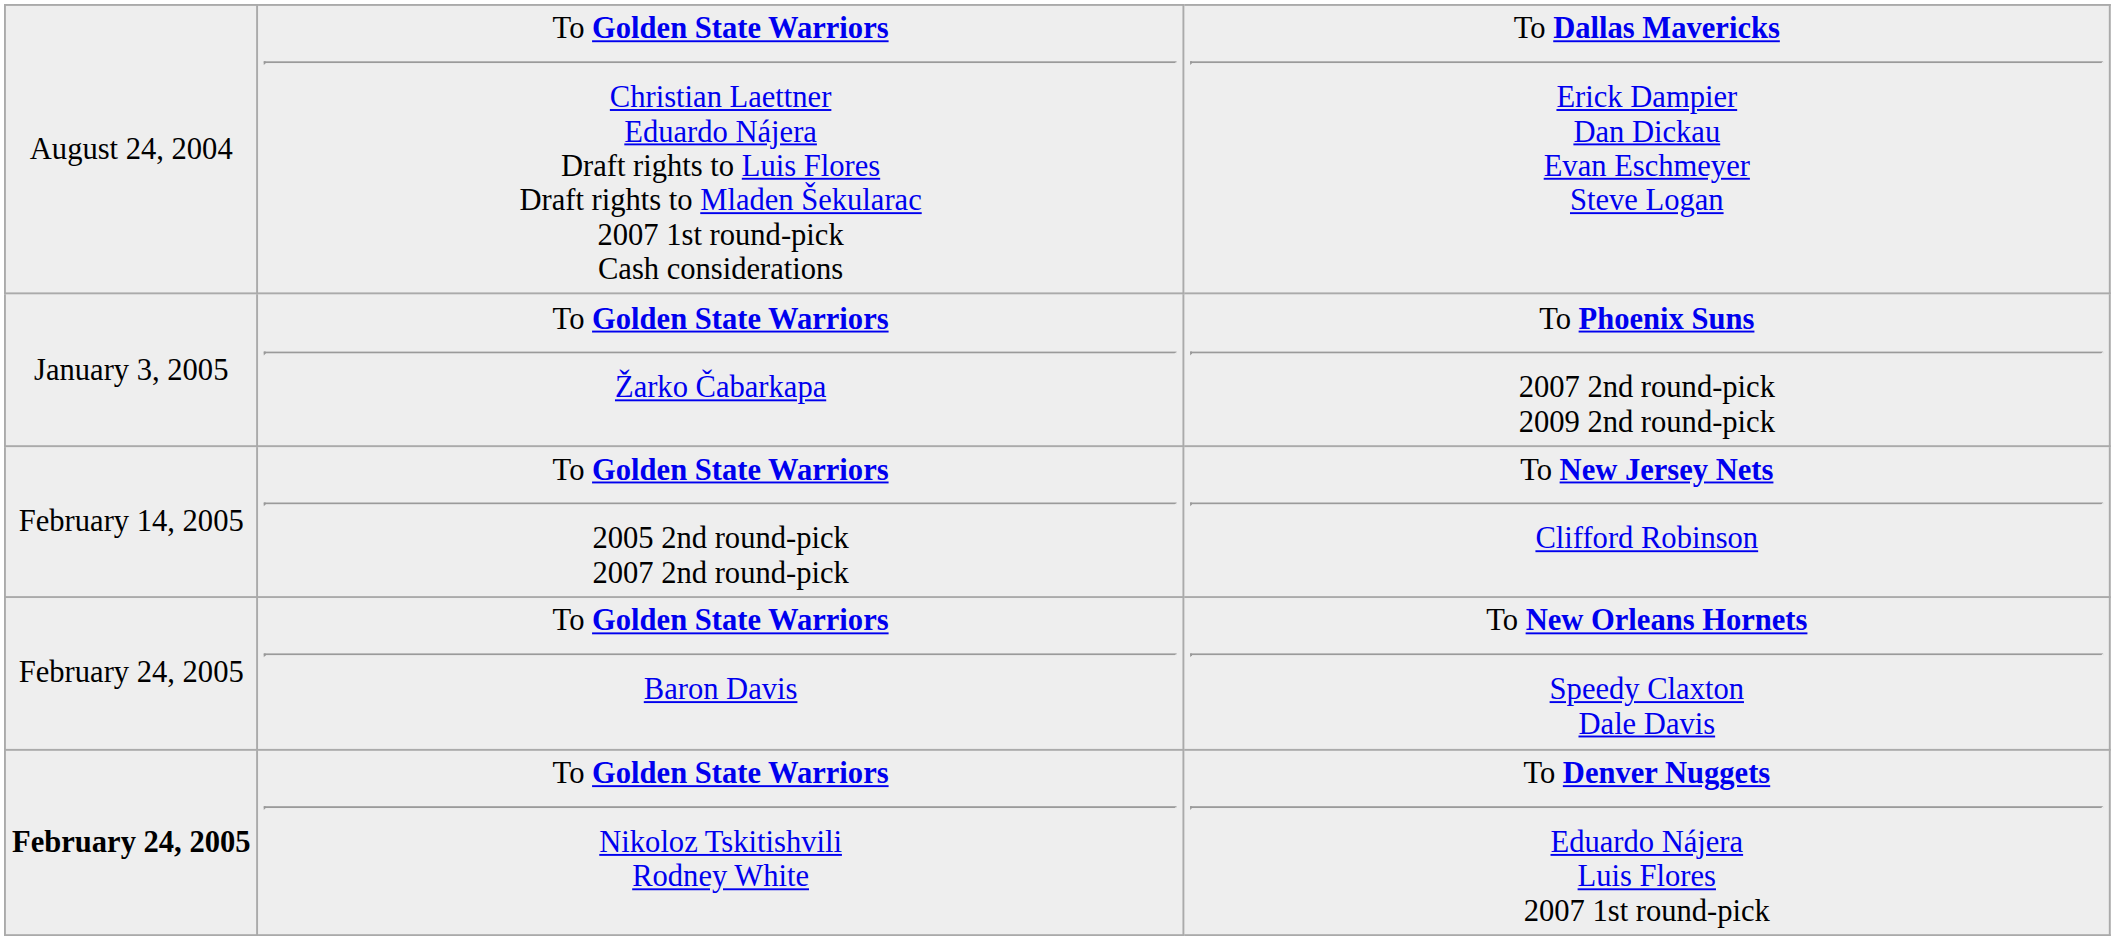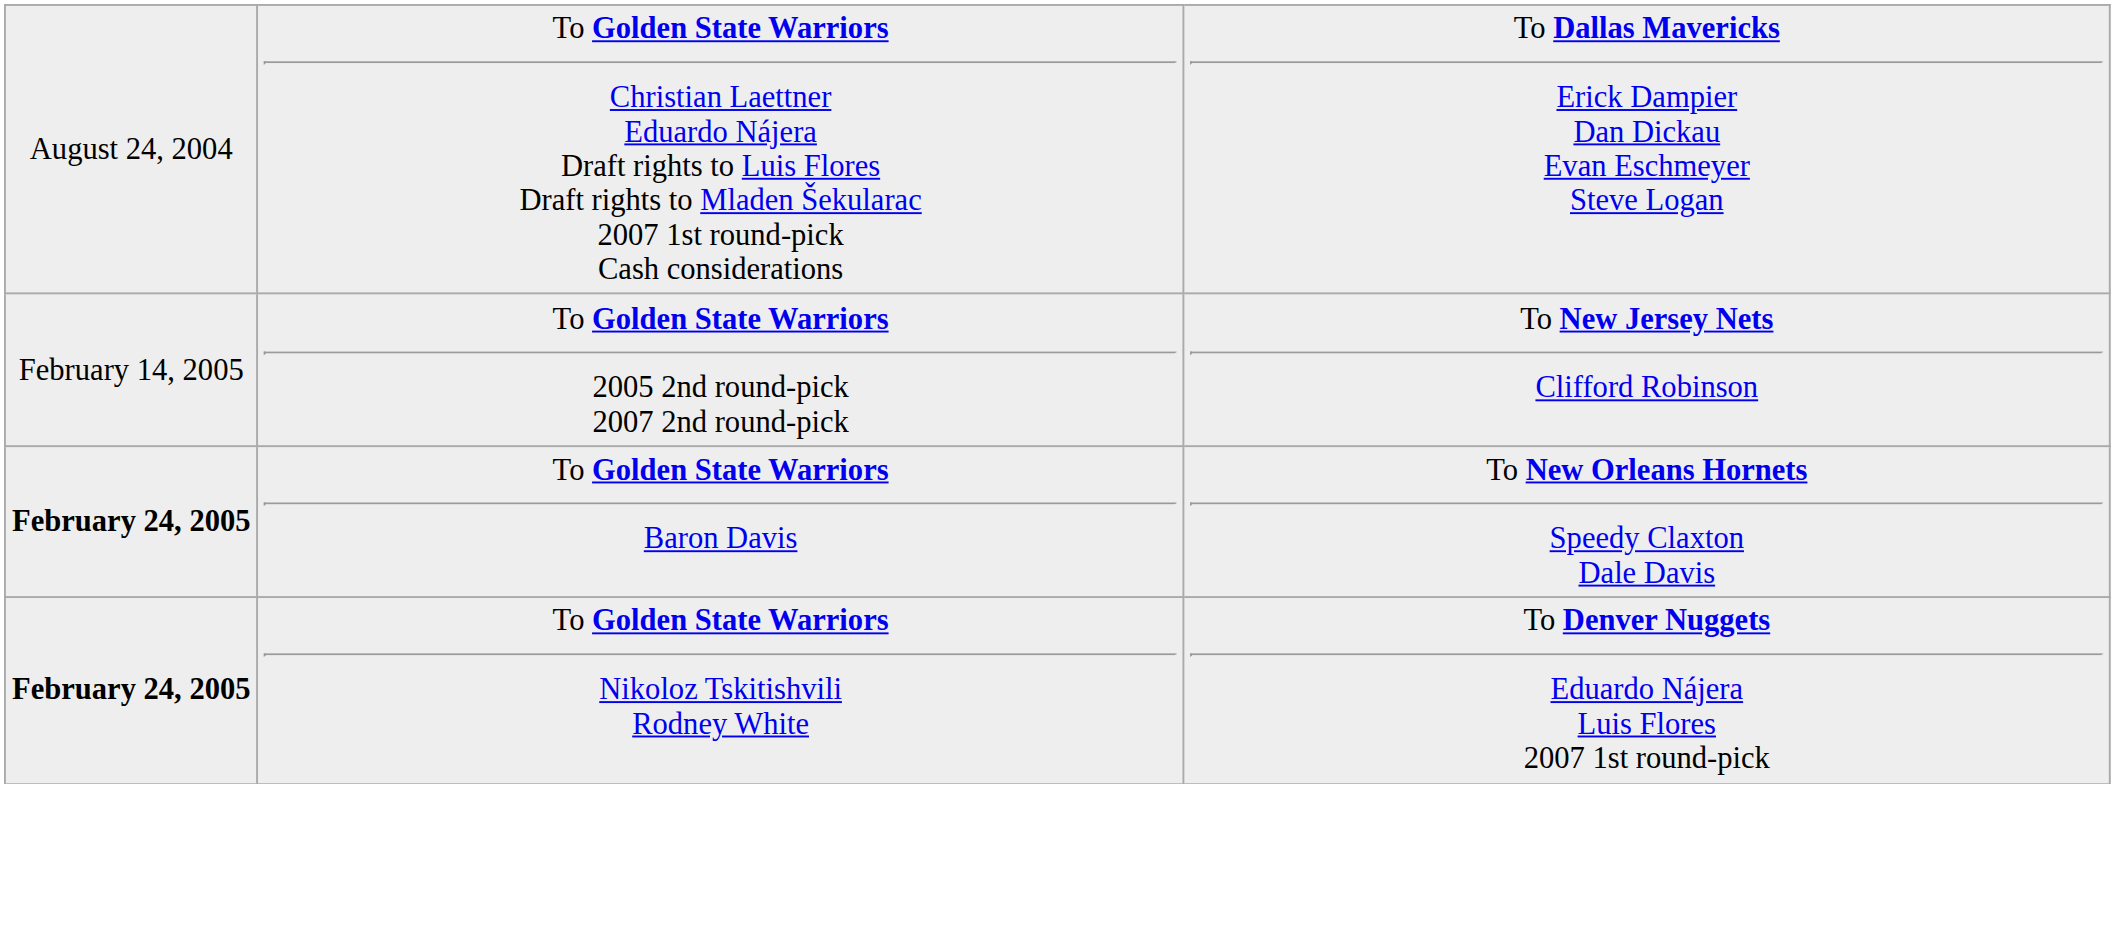- row: January 3, 2005 | To Golden State Warriors Žarko Čabarkapa | To Phoenix Suns 2007 2nd round-pick 2009 2nd round-pick
To Golden State Warriors Baron Davis | column 1: normal -> bold
